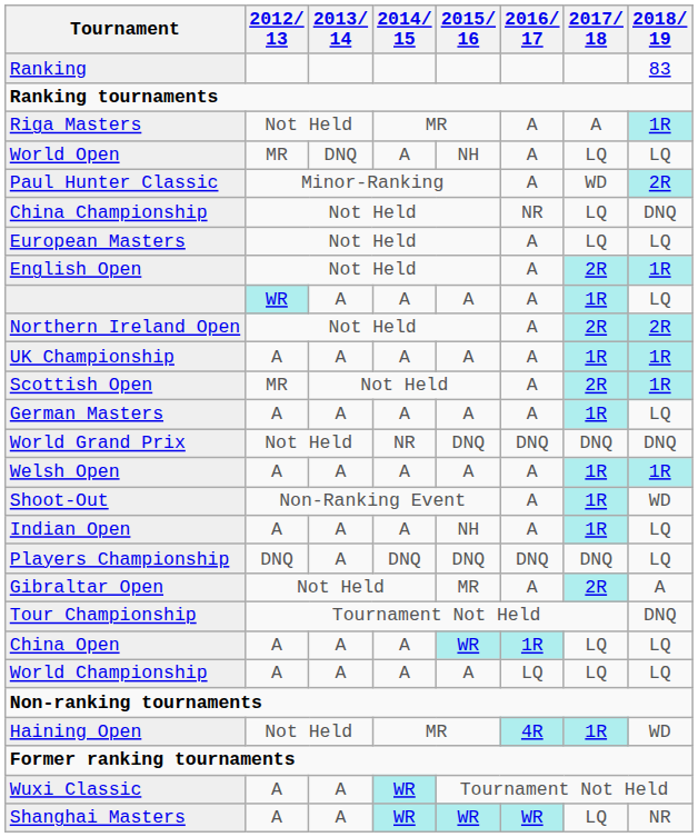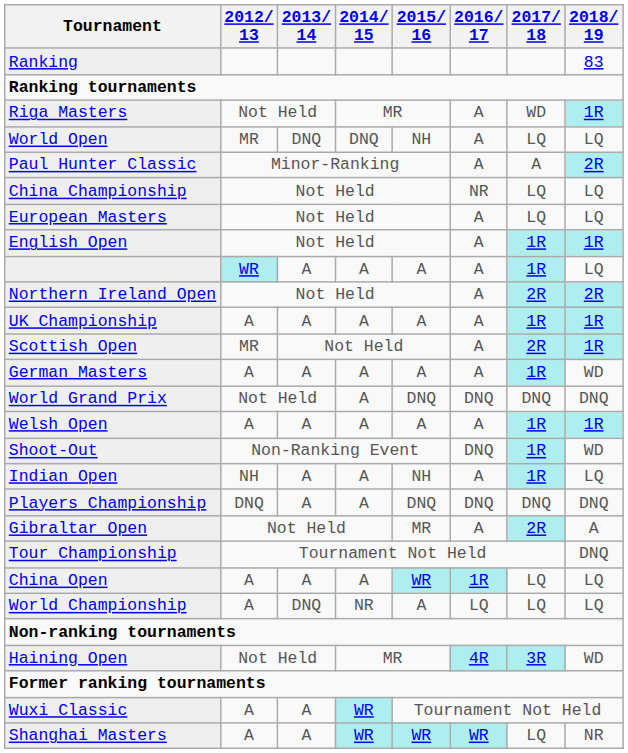Riga Masters | 2017/ 18: A -> WD
World Open | 2014/ 15: A -> DNQ
Paul Hunter Classic | 2017/ 18: WD -> A
China Championship | 2018/ 19: DNQ -> LQ
English Open | 2017/ 18: 2R -> 1R
German Masters | 2018/ 19: LQ -> WD
World Grand Prix | 2014/ 15: NR -> A
Shoot-Out | 2016/ 17: A -> DNQ
Indian Open | 2012/ 13: A -> NH
Players Championship | 2014/ 15: DNQ -> A
Players Championship | 2018/ 19: LQ -> DNQ
World Championship | 2013/ 14: A -> DNQ
World Championship | 2014/ 15: A -> NR
Haining Open | 2017/ 18: 1R -> 3R
